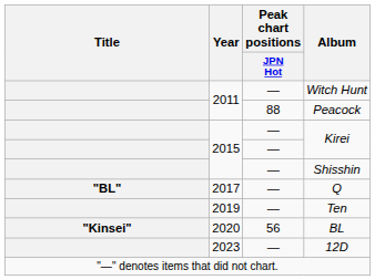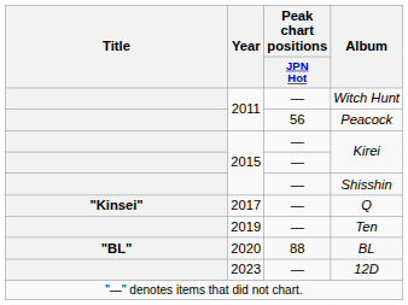Peacock | Peak chart positions / JPN Hot: 88 -> 56
Q | Title: "BL" -> "Kinsei"
BL | Title: "Kinsei" -> "BL"
BL | Peak chart positions / JPN Hot: 56 -> 88
